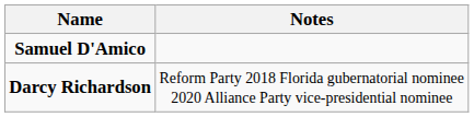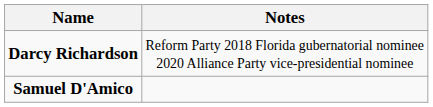rows swapped: Samuel D'Amico <-> Darcy Richardson
